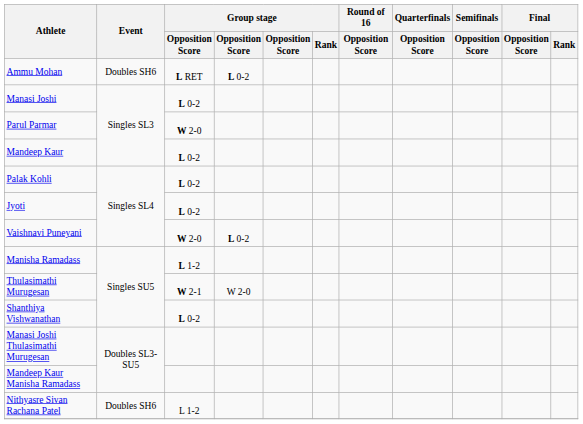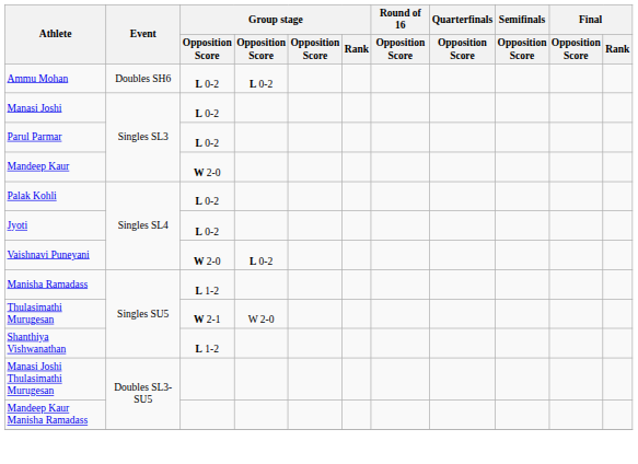Ammu Mohan | column 3: L RET -> L 0-2
Parul Parmar | column 3: W 2-0 -> L 0-2
Mandeep Kaur | column 3: L 0-2 -> W 2-0
Shanthiya Vishwanathan | column 3: L 0-2 -> L 1-2
- row: Nithyasre Sivan Rachana Patel | Doubles SH6 | L 1-2
